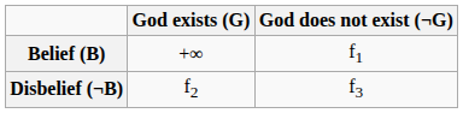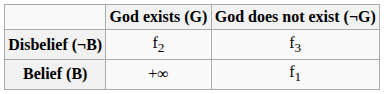rows swapped: Belief (B) <-> Disbelief (¬B)
